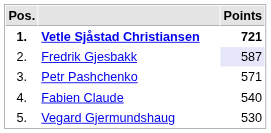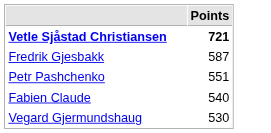- column: Pos. | 1. | 2. | 3. | 4. | 5.
Fredrik Gjesbakk | Points: lavender background -> no background
Petr Pashchenko | Points: 571 -> 551
